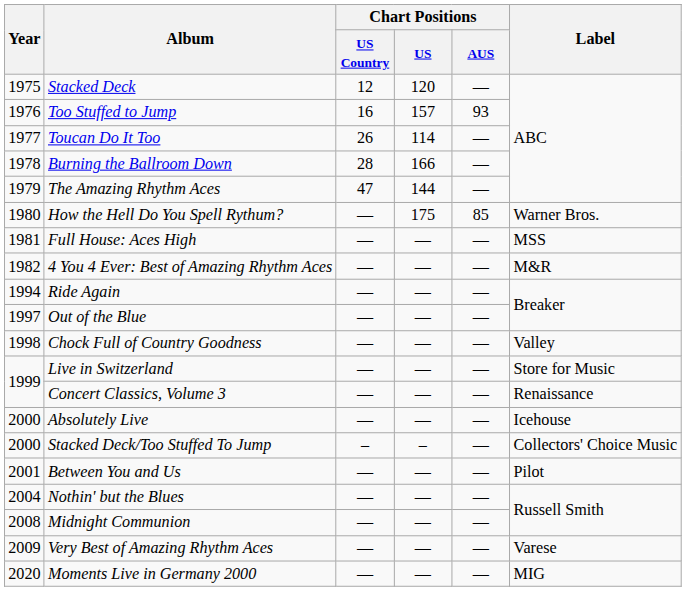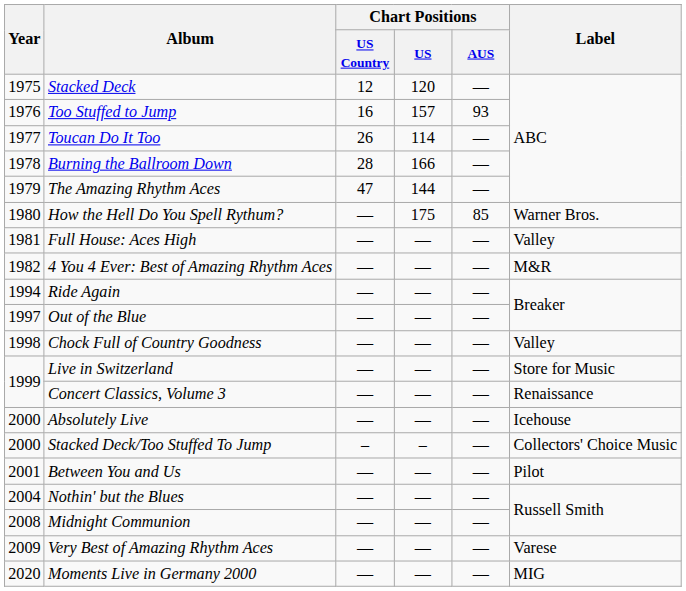Full House: Aces High | Label: MSS -> Valley
